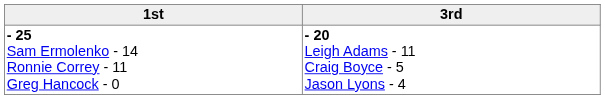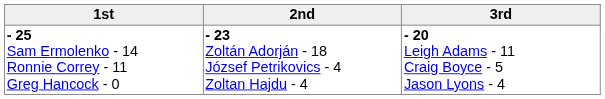+ column: 2nd | - 23 Zoltán Adorján - 18 József Petrikovics - 4 Zoltan Hajdu - 4
